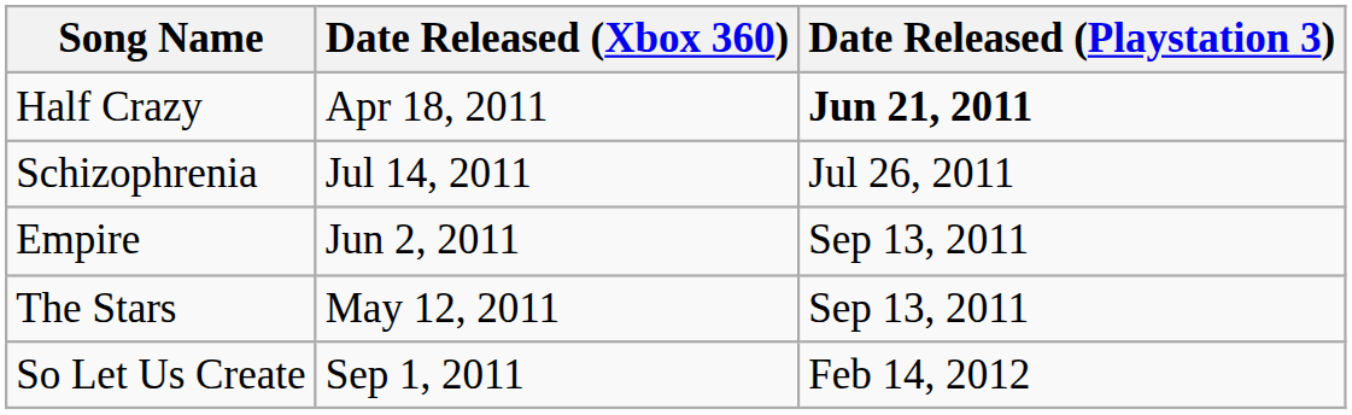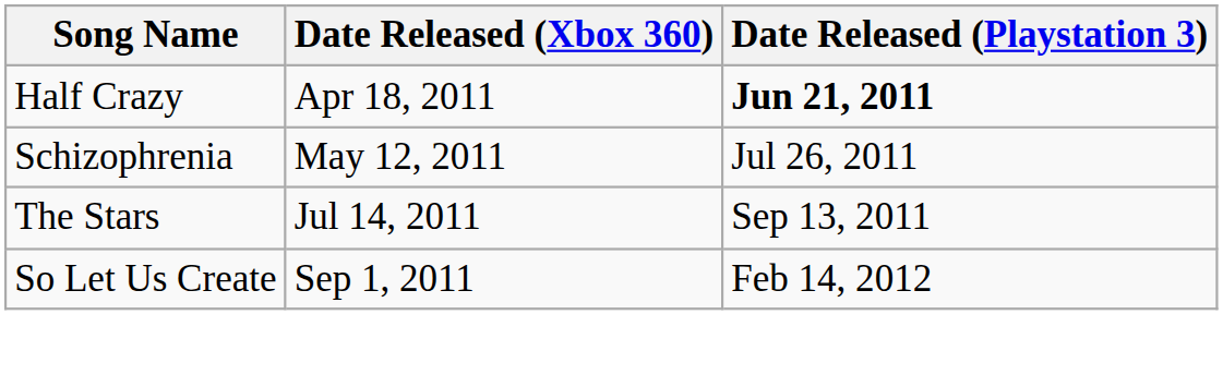Schizophrenia | Date Released (Xbox 360): Jul 14, 2011 -> May 12, 2011
- row: Empire | Jun 2, 2011 | Sep 13, 2011
The Stars | Date Released (Xbox 360): May 12, 2011 -> Jul 14, 2011
